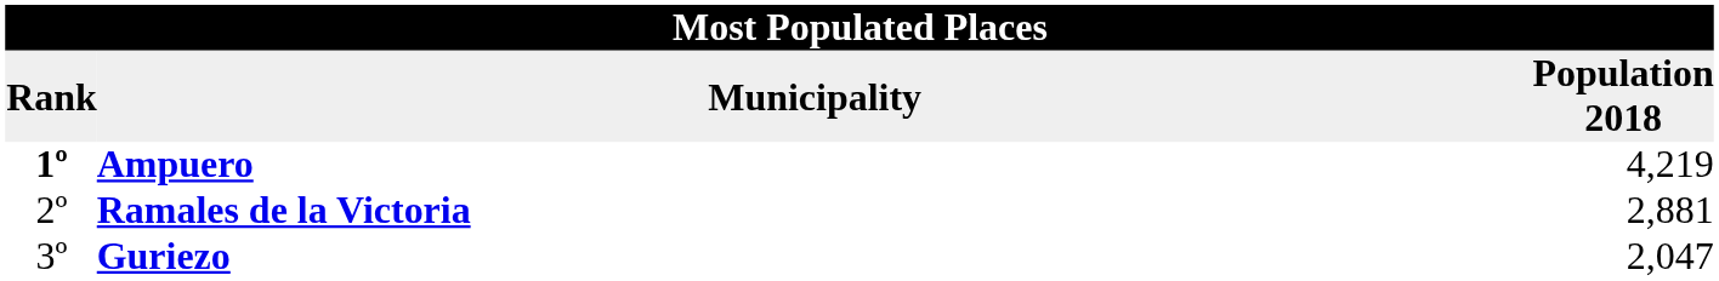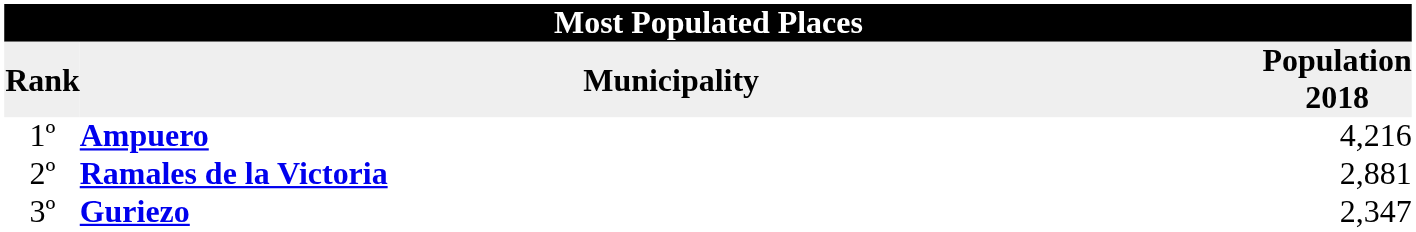Ampuero | Rank: bold -> normal
Ampuero | Population 2018: 4,219 -> 4,216
Guriezo | Population 2018: 2,047 -> 2,347
